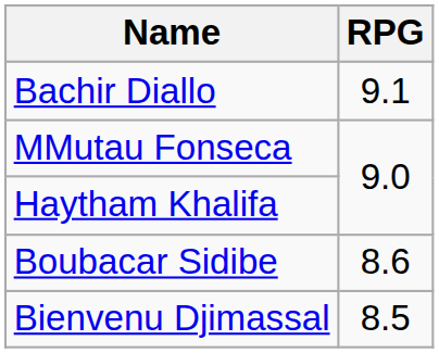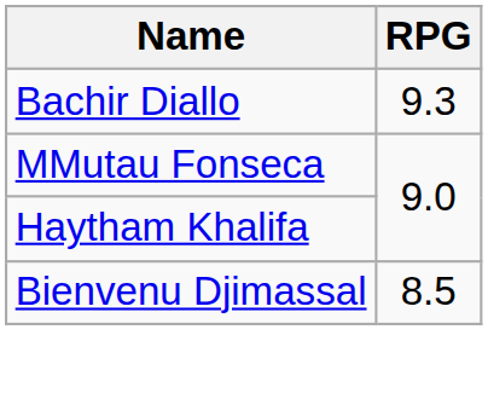Bachir Diallo | RPG: 9.1 -> 9.3
- row: Boubacar Sidibe | 8.6
